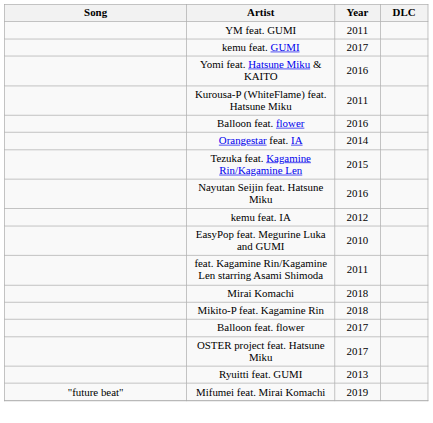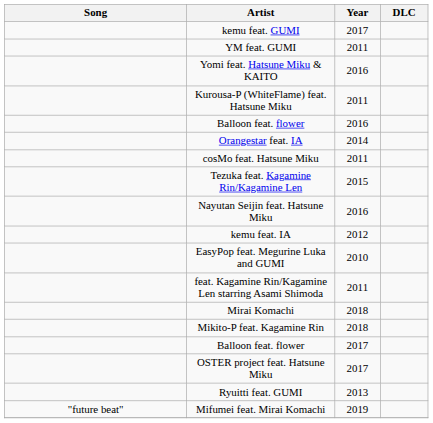rows swapped: kemu feat. GUMI <-> YM feat. GUMI
+ row: cosMo feat. Hatsune Miku | 2011
